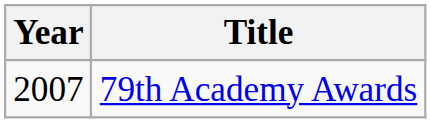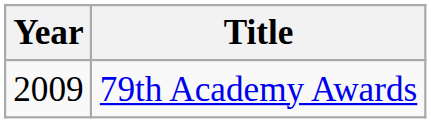79th Academy Awards | Year: 2007 -> 2009
